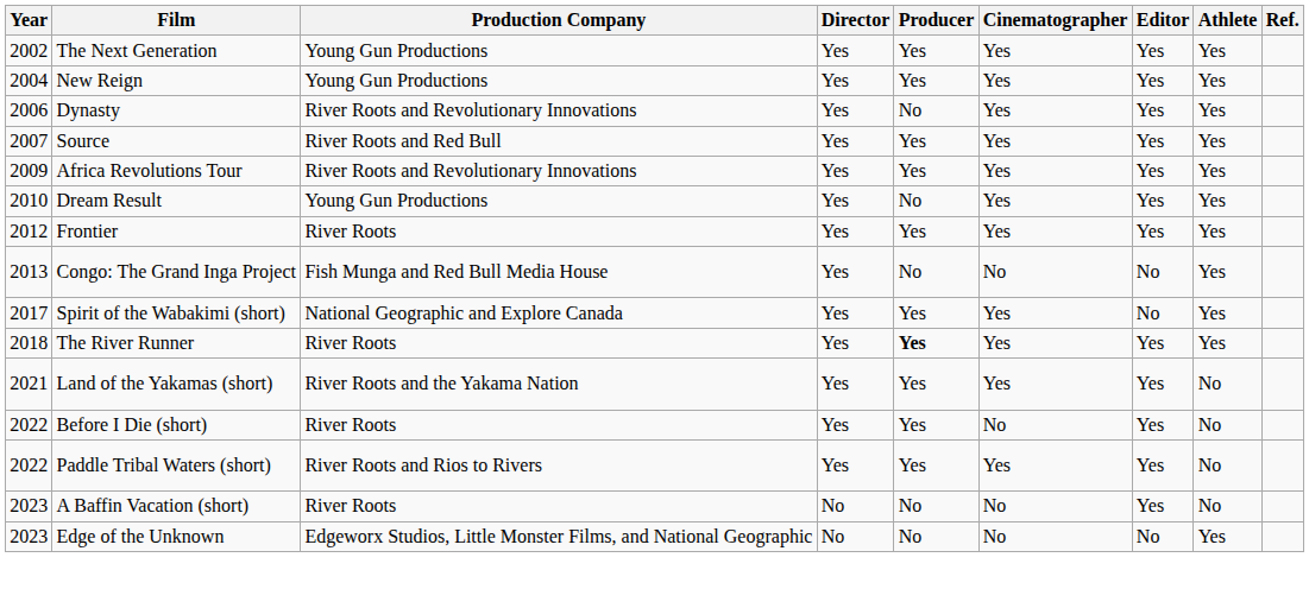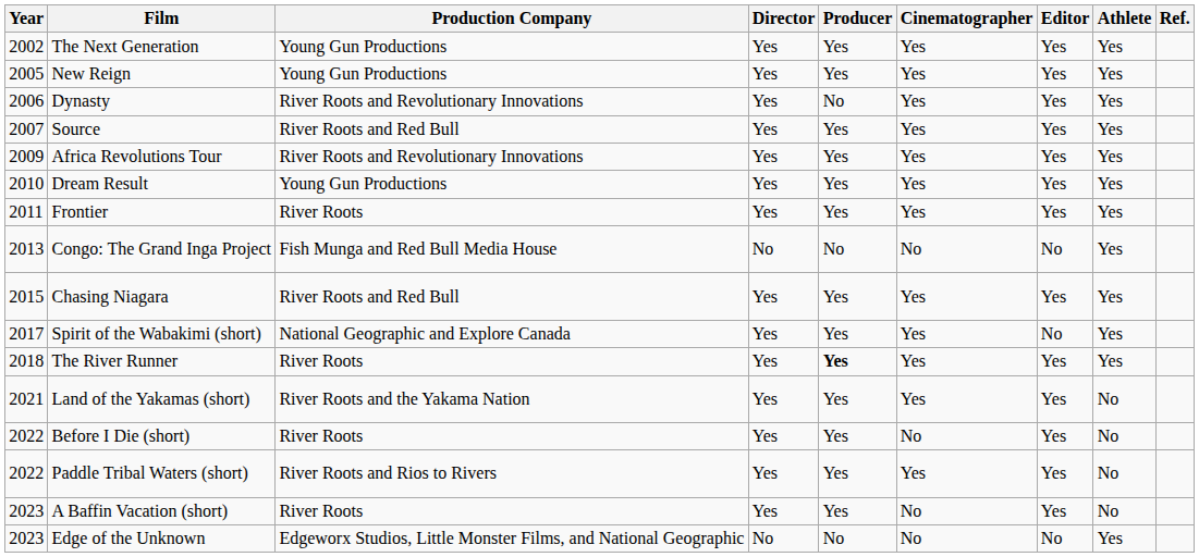New Reign | Year: 2004 -> 2005
Dream Result | Producer: No -> Yes
Frontier | Year: 2012 -> 2011
Congo: The Grand Inga Project | Director: Yes -> No
+ row: 2015 | Chasing Niagara | River Roots and Red Bull | Yes | Yes | Yes | Yes | Yes
A Baffin Vacation (short) | Director: No -> Yes
A Baffin Vacation (short) | Producer: No -> Yes
